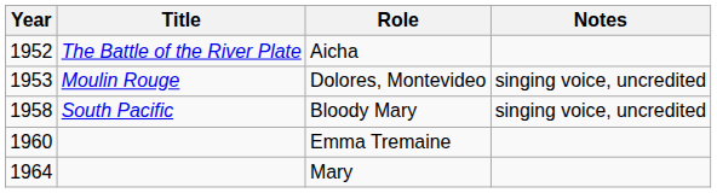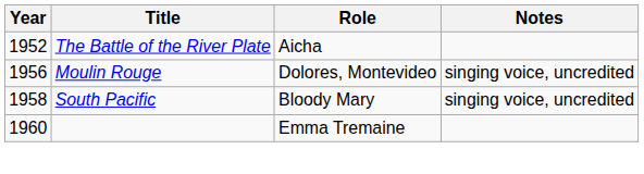Dolores, Montevideo | Year: 1953 -> 1956
- row: 1964 | Mary
